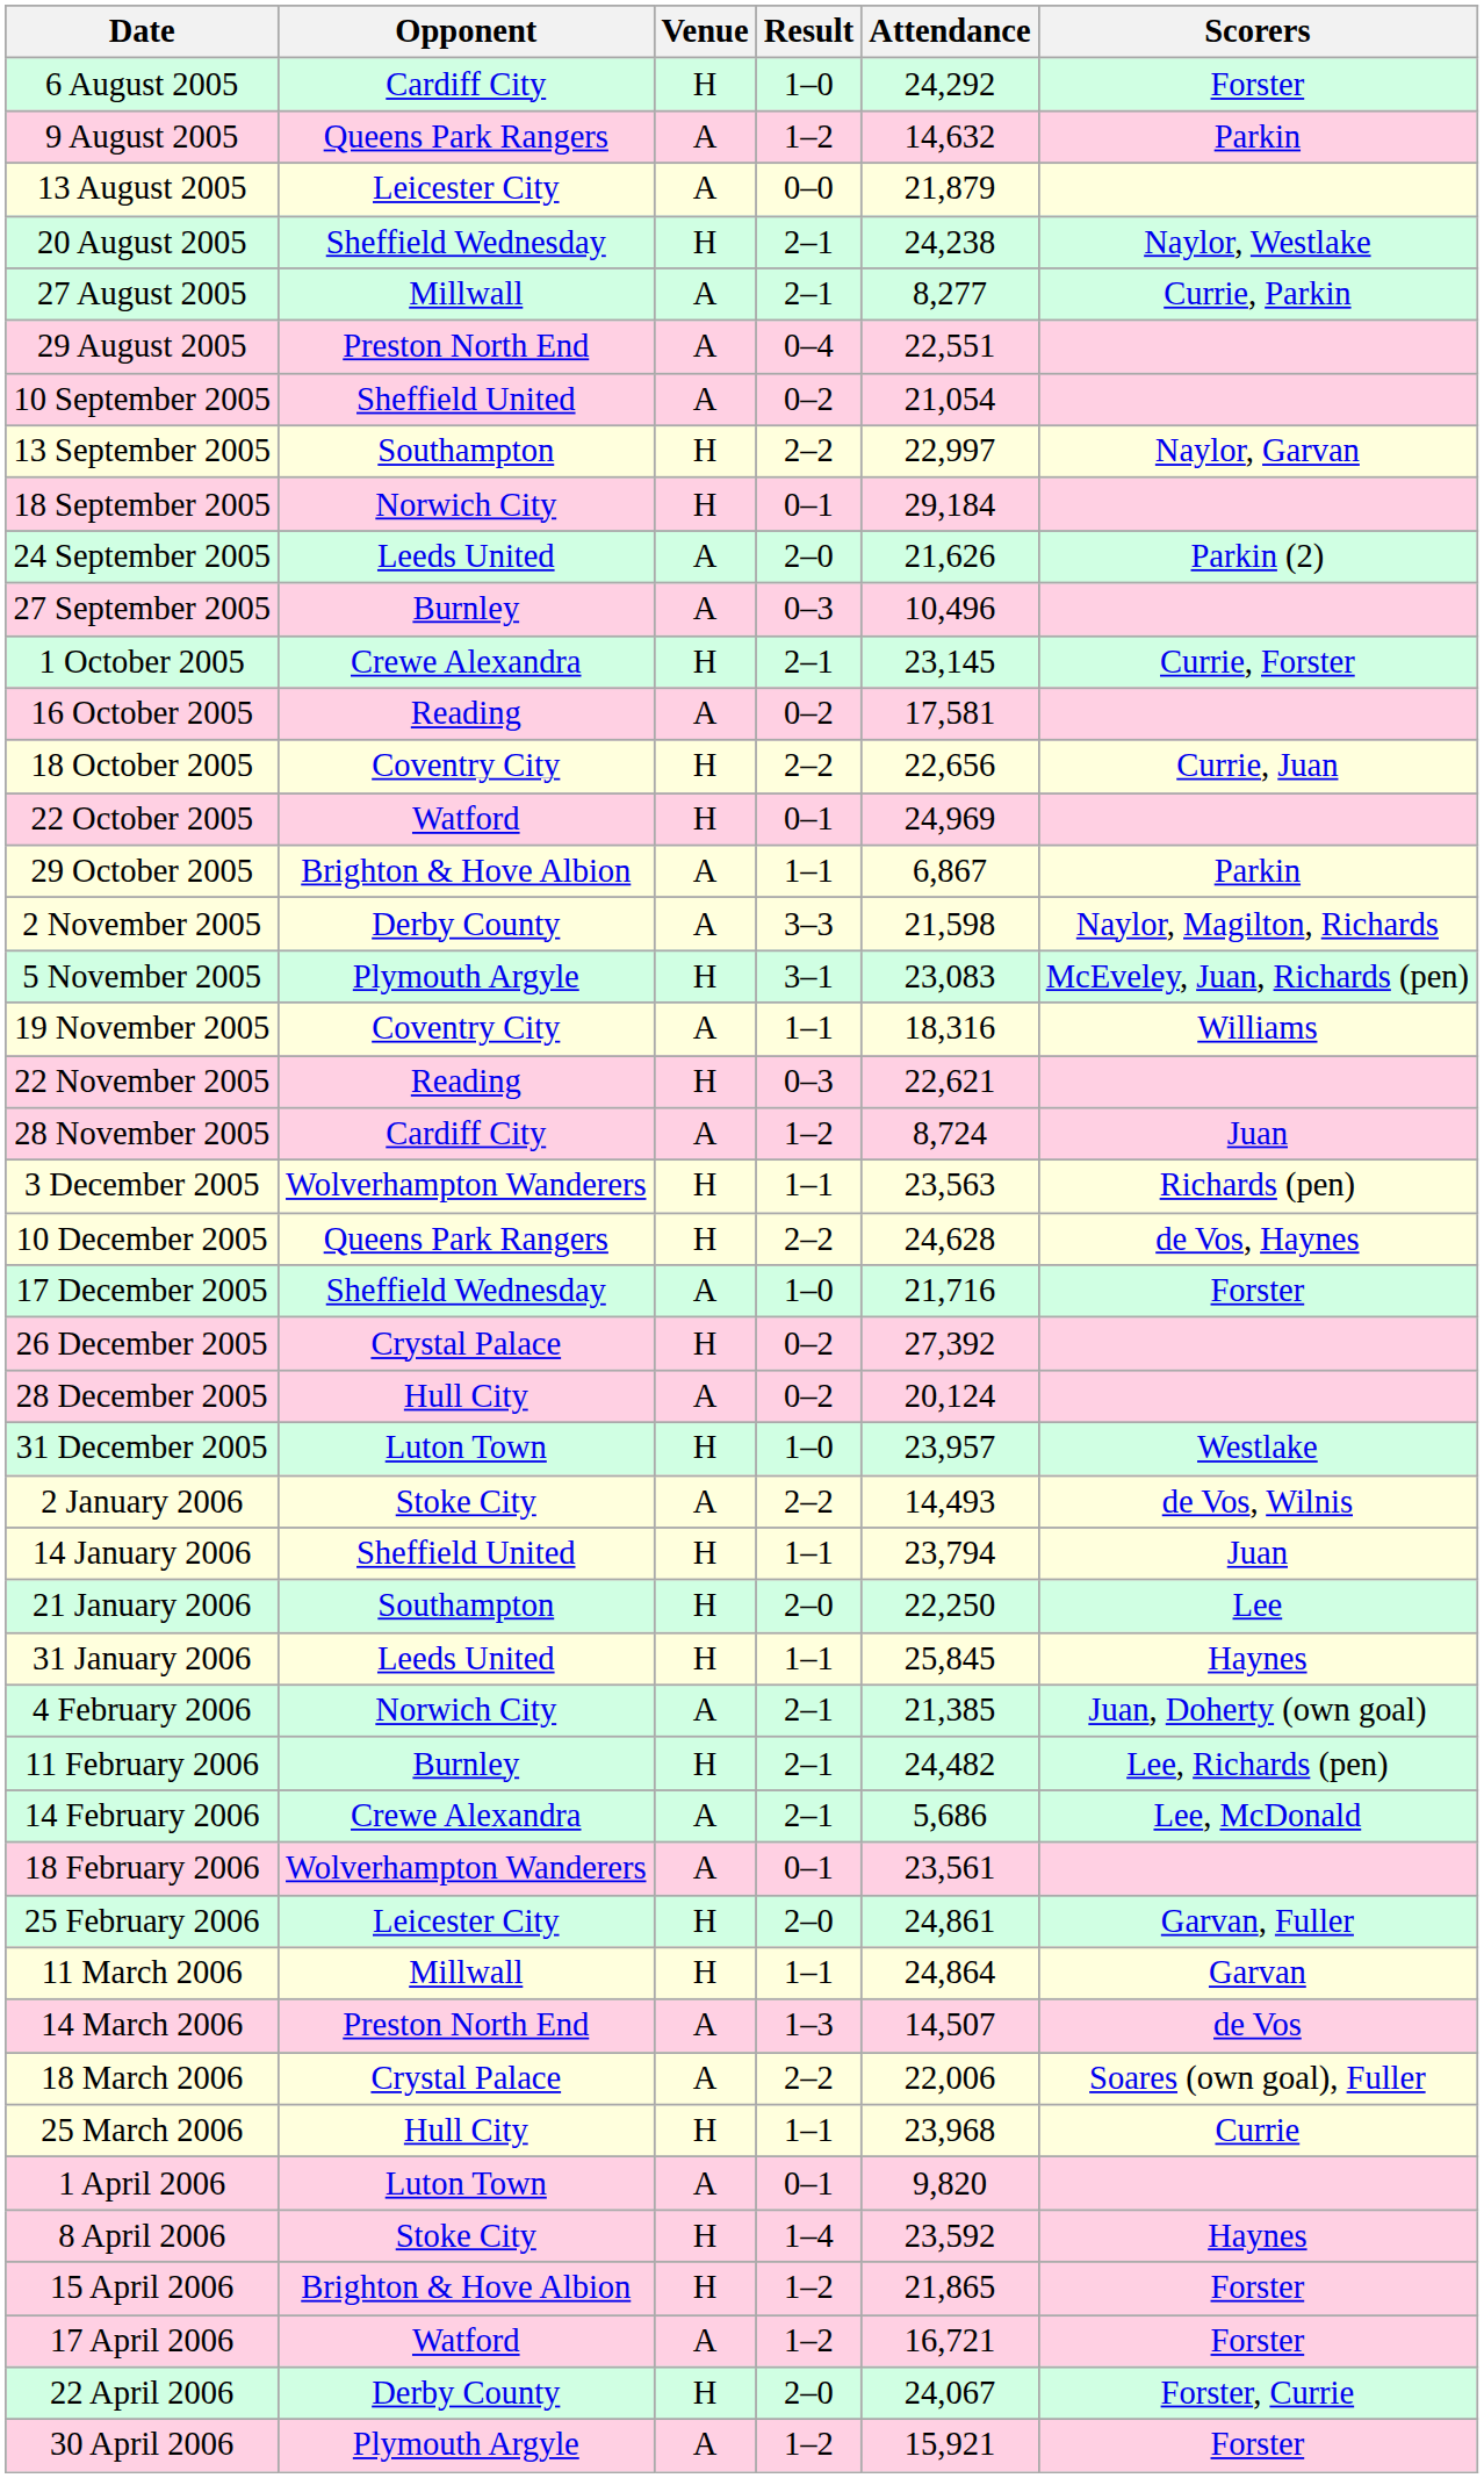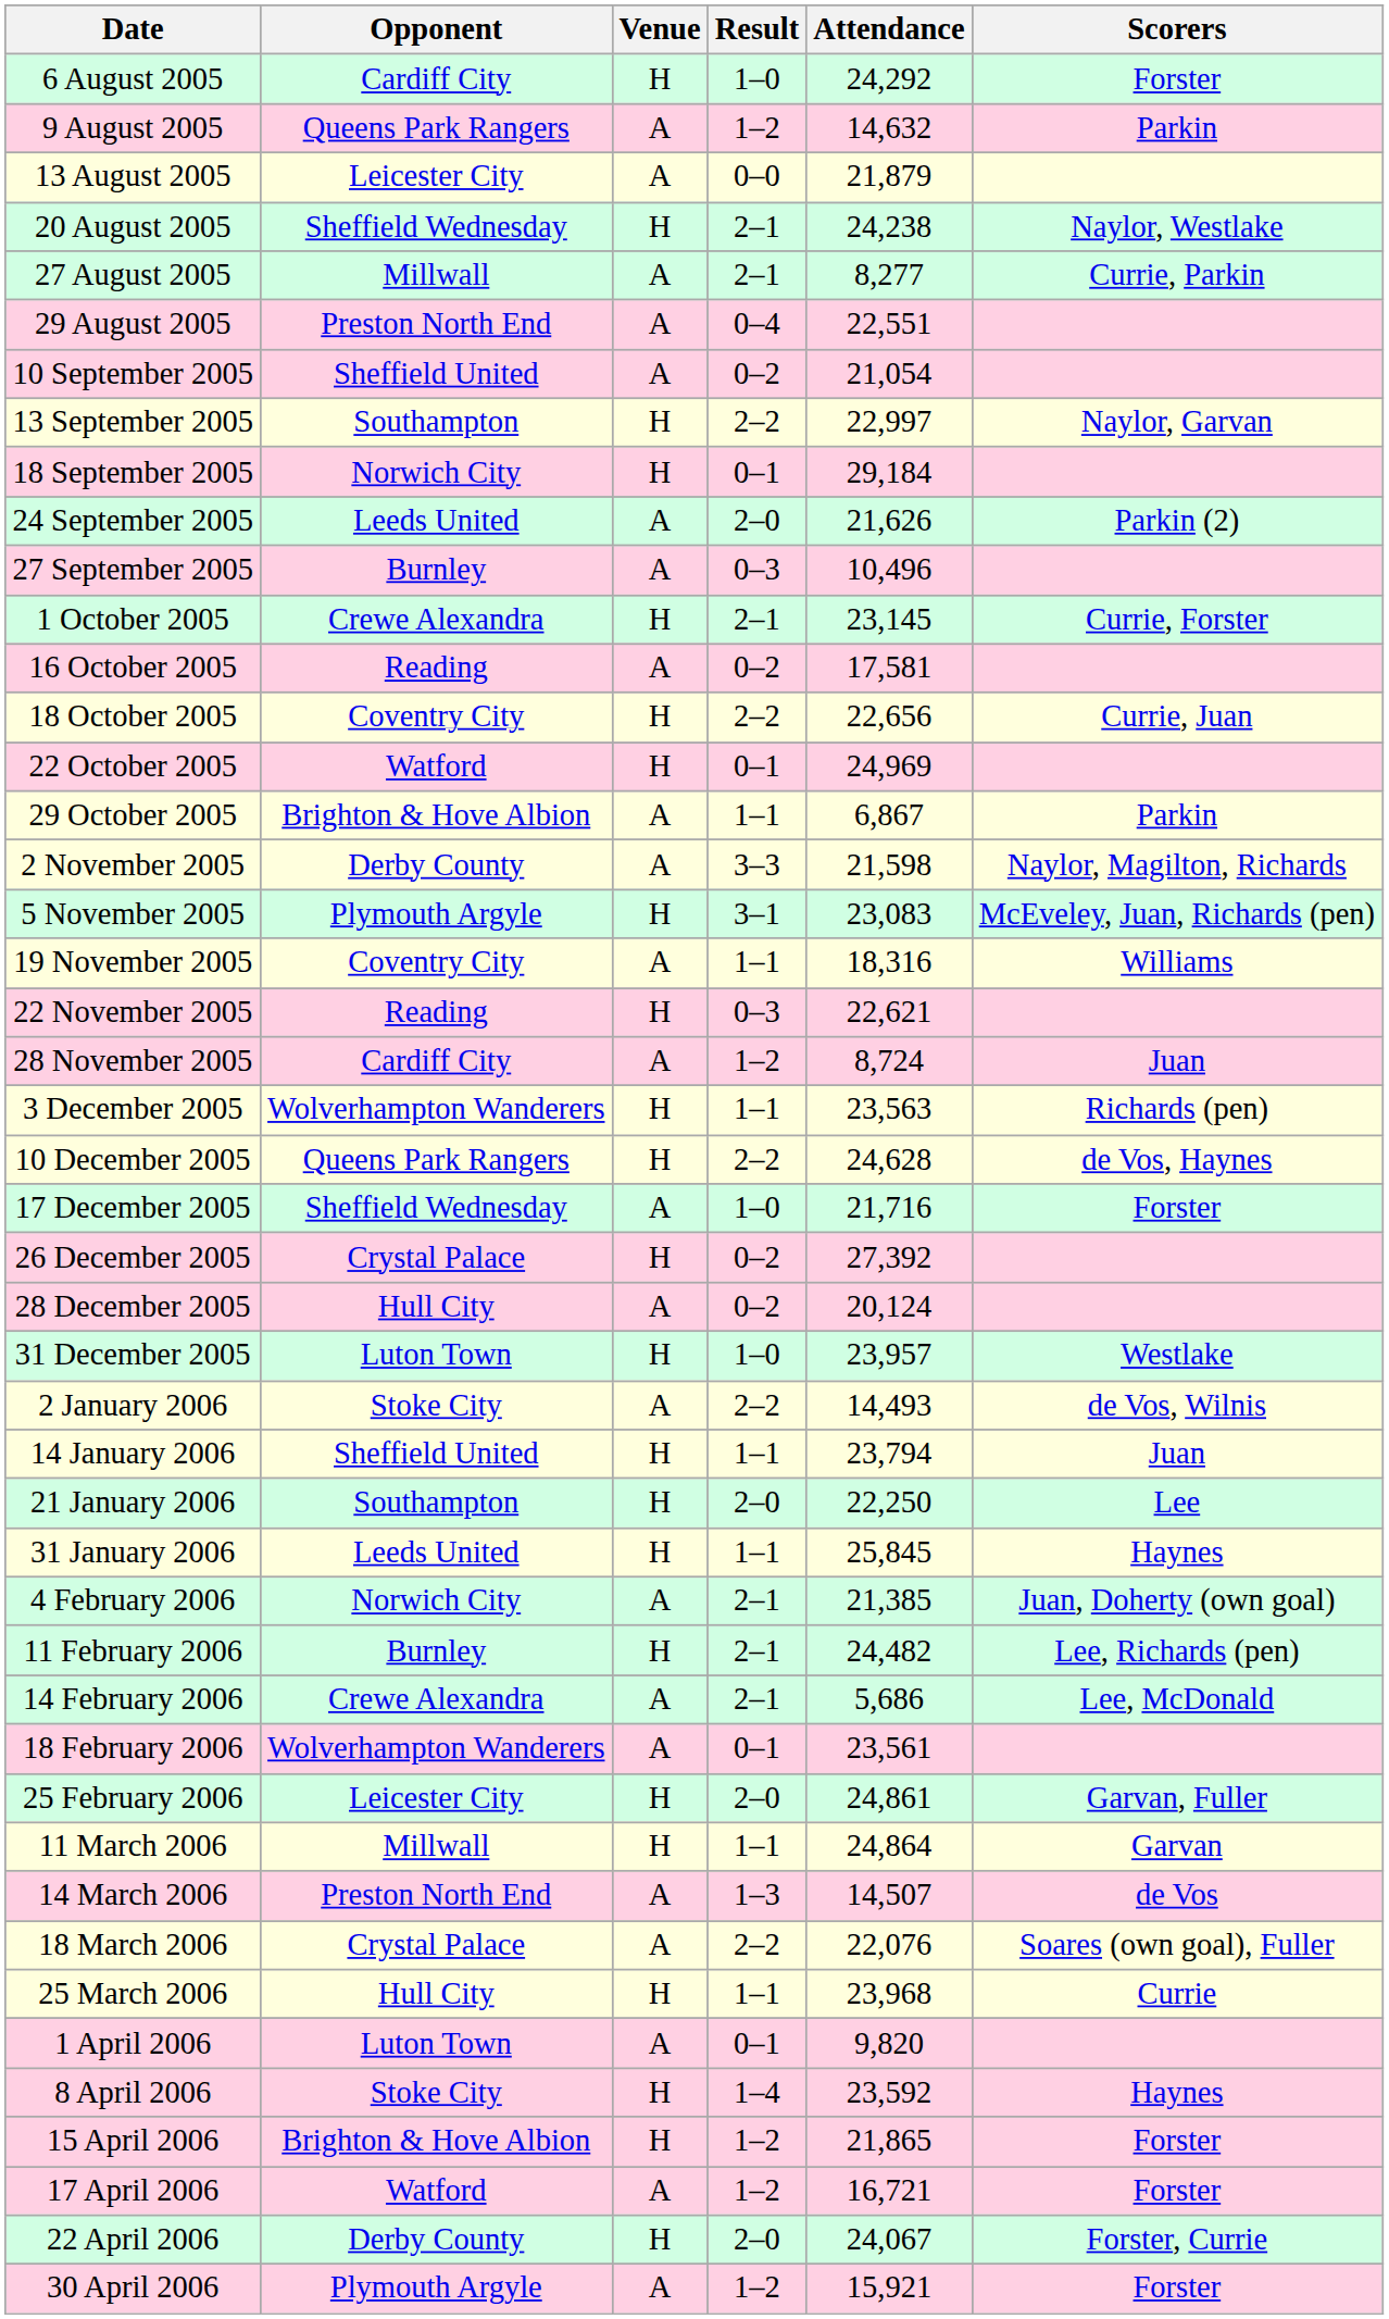18 March 2006 | Attendance: 22,006 -> 22,076
